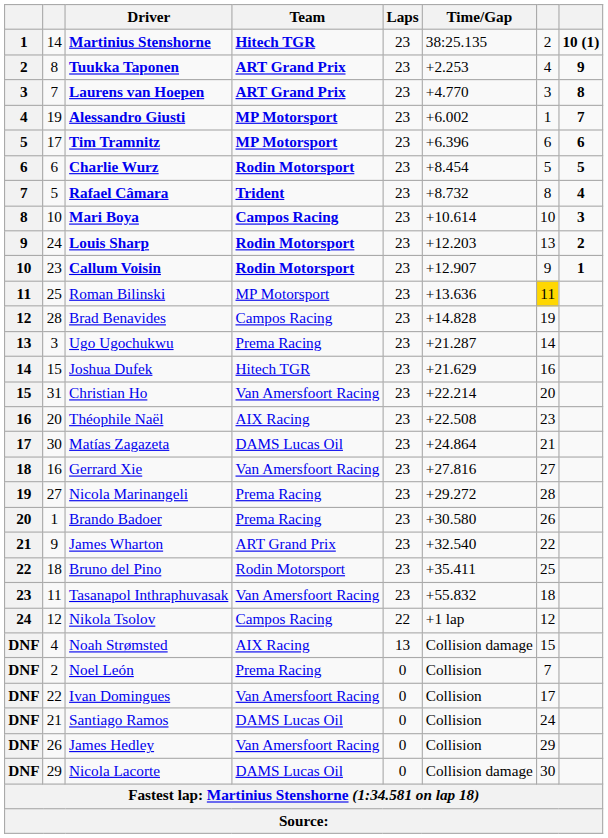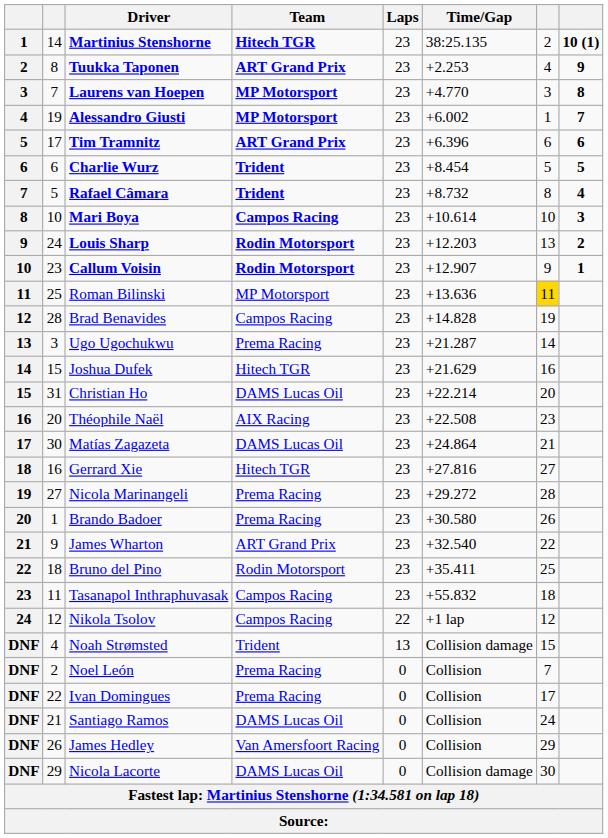Laurens van Hoepen | Team: ART Grand Prix -> MP Motorsport
Tim Tramnitz | Team: MP Motorsport -> ART Grand Prix
Charlie Wurz | Team: Rodin Motorsport -> Trident
Christian Ho | Team: Van Amersfoort Racing -> DAMS Lucas Oil
Gerrard Xie | Team: Van Amersfoort Racing -> Hitech TGR
Tasanapol Inthraphuvasak | Team: Van Amersfoort Racing -> Campos Racing
Noah Strømsted | Team: AIX Racing -> Trident
Ivan Domingues | Team: Van Amersfoort Racing -> Prema Racing
